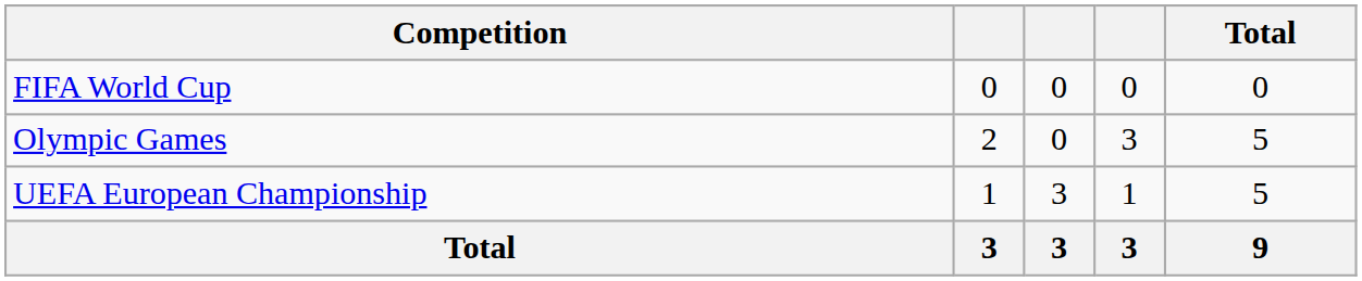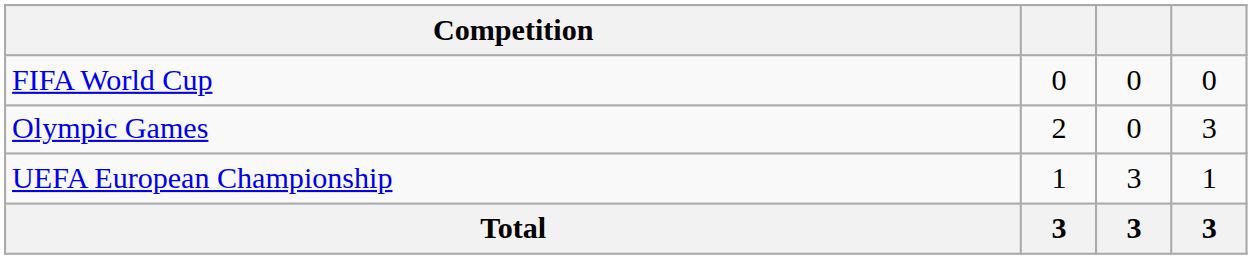- column: Total | 0 | 5 | 5 | 9
